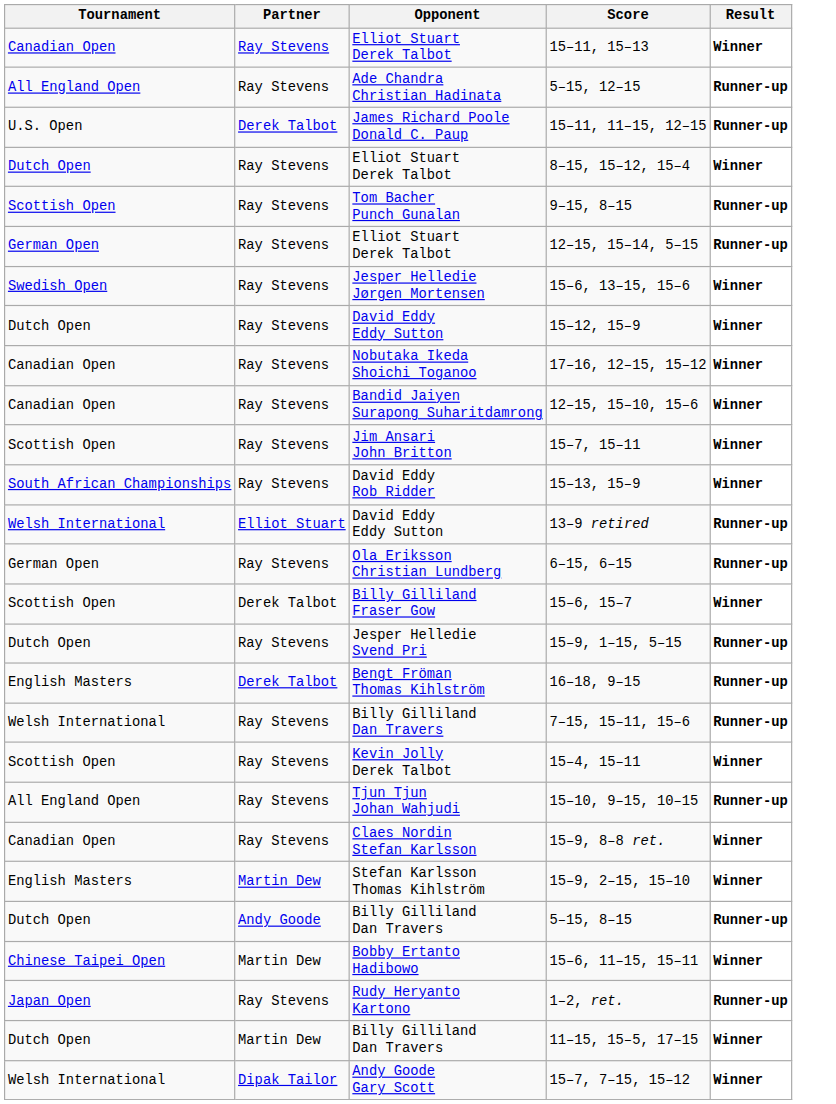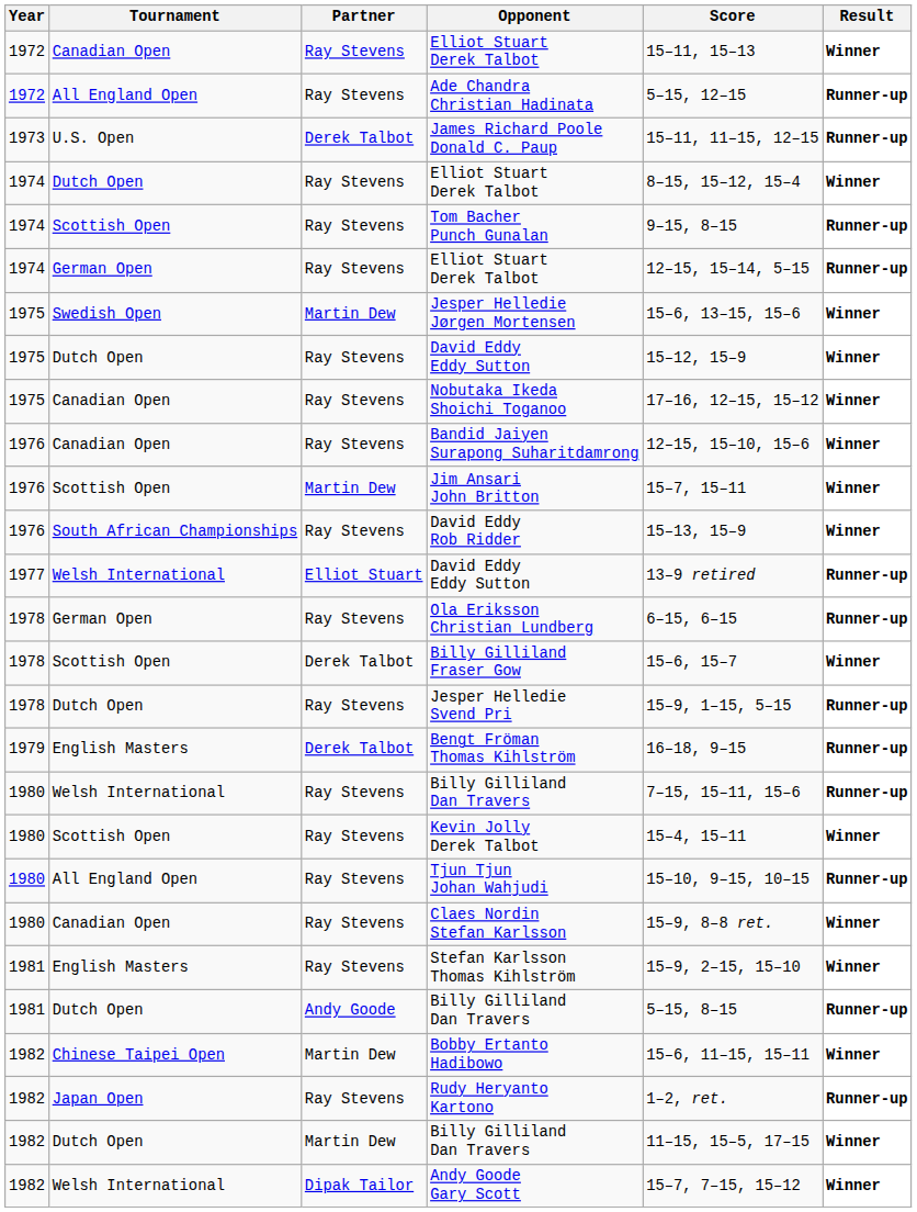+ column: Year | 1972 | 1972 | 1973 | 1974 | 1974 | 1974 | 1975 | 1975 | 1975 | 1976 | 1976 | 1976 | 1977 | 1978 | 1978 | 1978 | 1979 | 1980 | 1980 | 1980 | 1980 | 1981 | 1981 | 1982 | 1982 | 1982 | 1982
Jesper Helledie Jørgen Mortensen | Partner: Ray Stevens -> Martin Dew
Jim Ansari John Britton | Partner: Ray Stevens -> Martin Dew
Stefan Karlsson Thomas Kihlström | Partner: Martin Dew -> Ray Stevens
